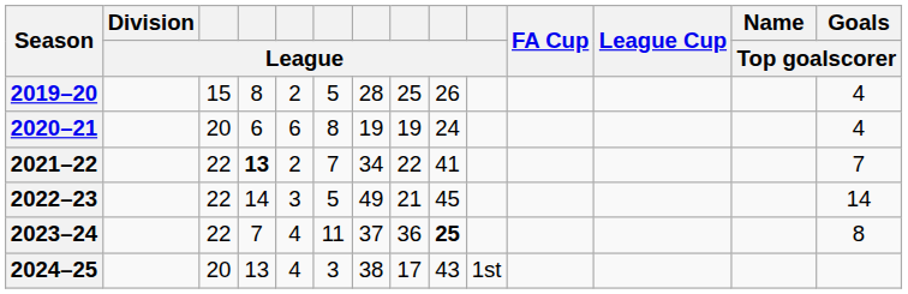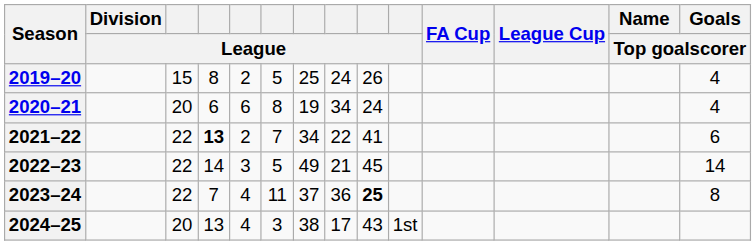2019–20 | column 7: 28 -> 25
2019–20 | column 8: 25 -> 24
2020–21 | column 8: 19 -> 34
2021–22 | Goals / Top goalscorer: 7 -> 6
